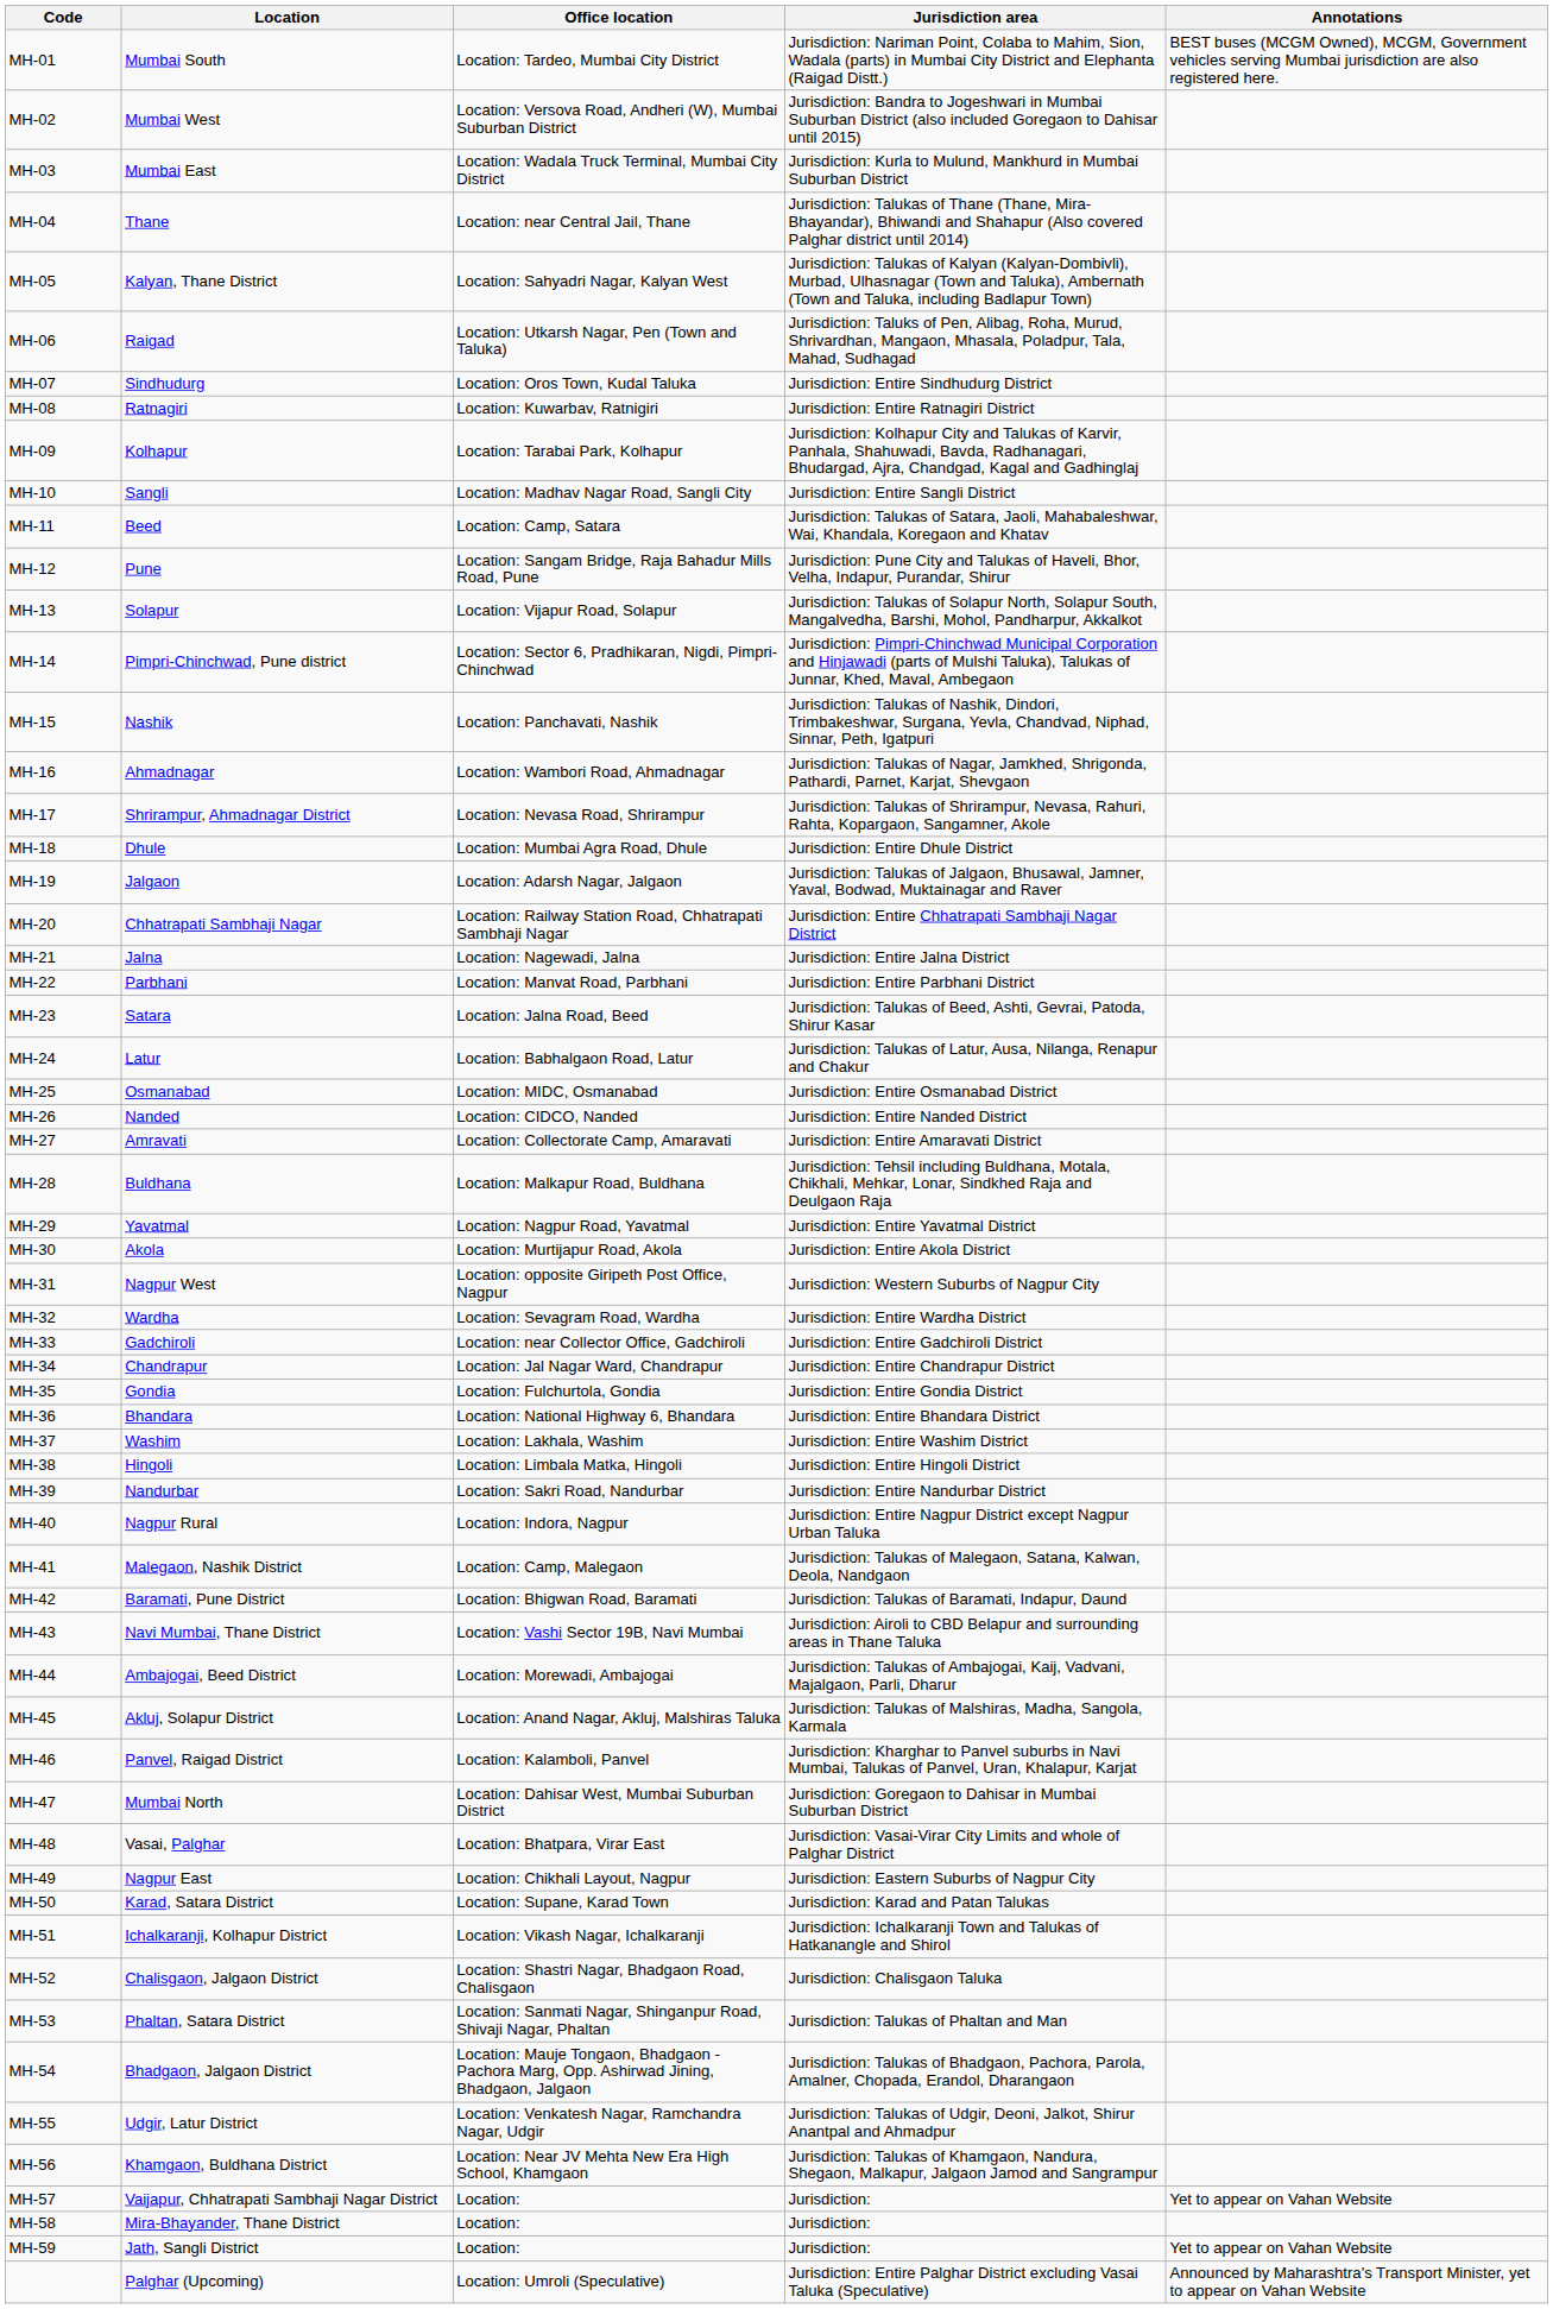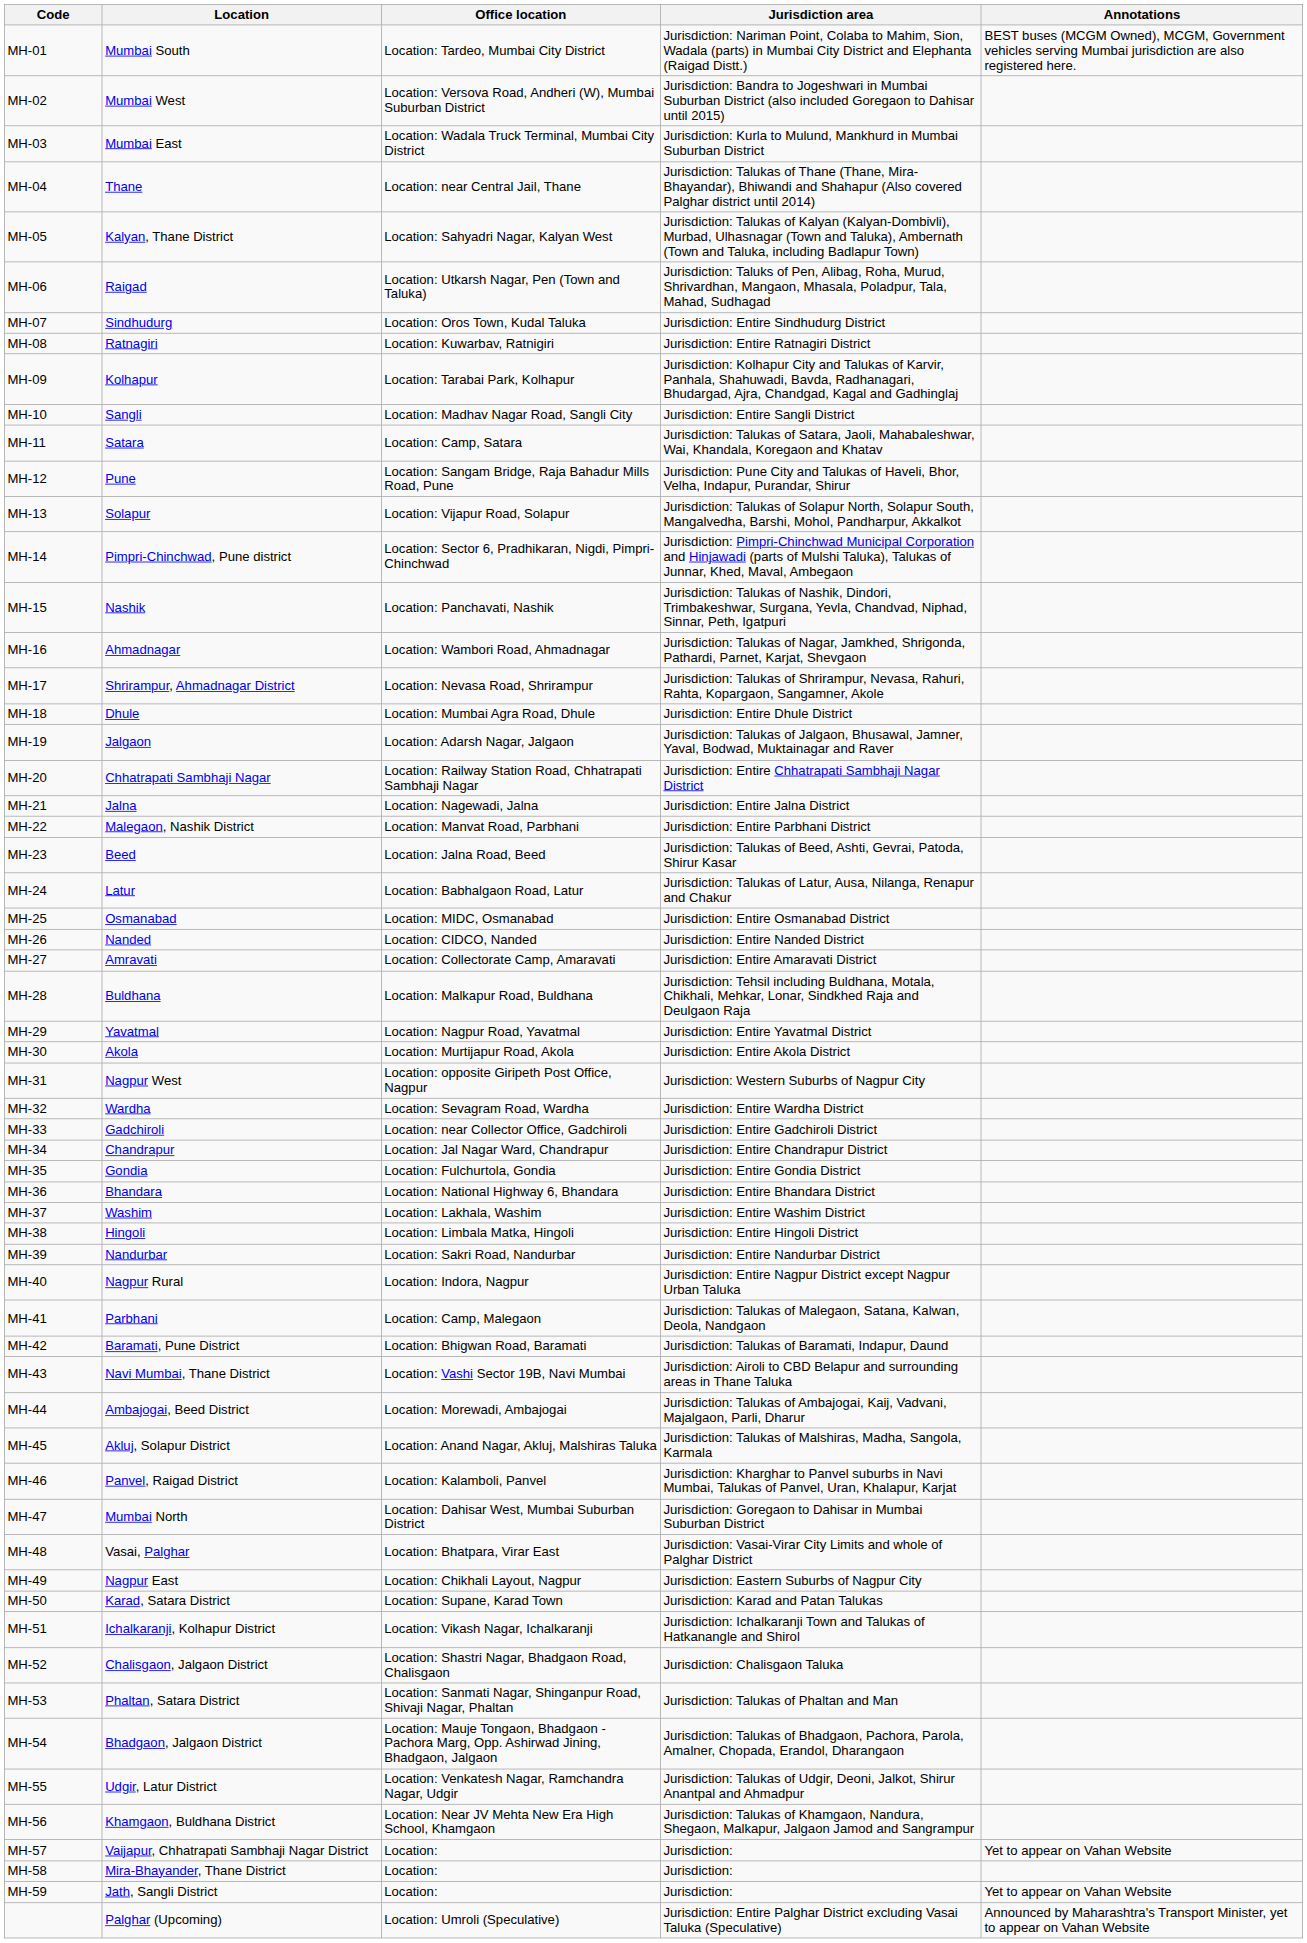MH-11 | Location: Beed -> Satara
MH-22 | Location: Parbhani -> Malegaon, Nashik District
MH-23 | Location: Satara -> Beed
MH-41 | Location: Malegaon, Nashik District -> Parbhani
